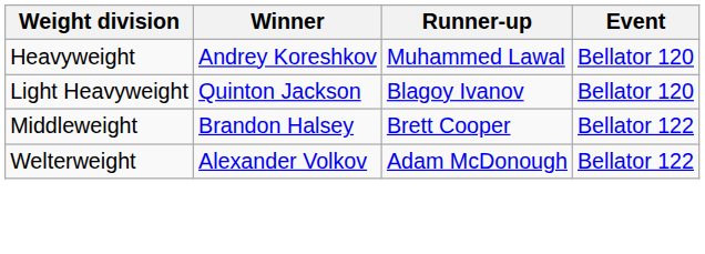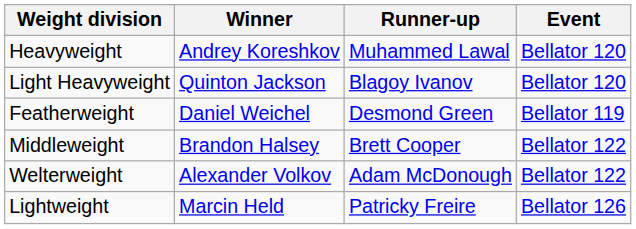+ row: Featherweight | Daniel Weichel | Desmond Green | Bellator 119
+ row: Lightweight | Marcin Held | Patricky Freire | Bellator 126
